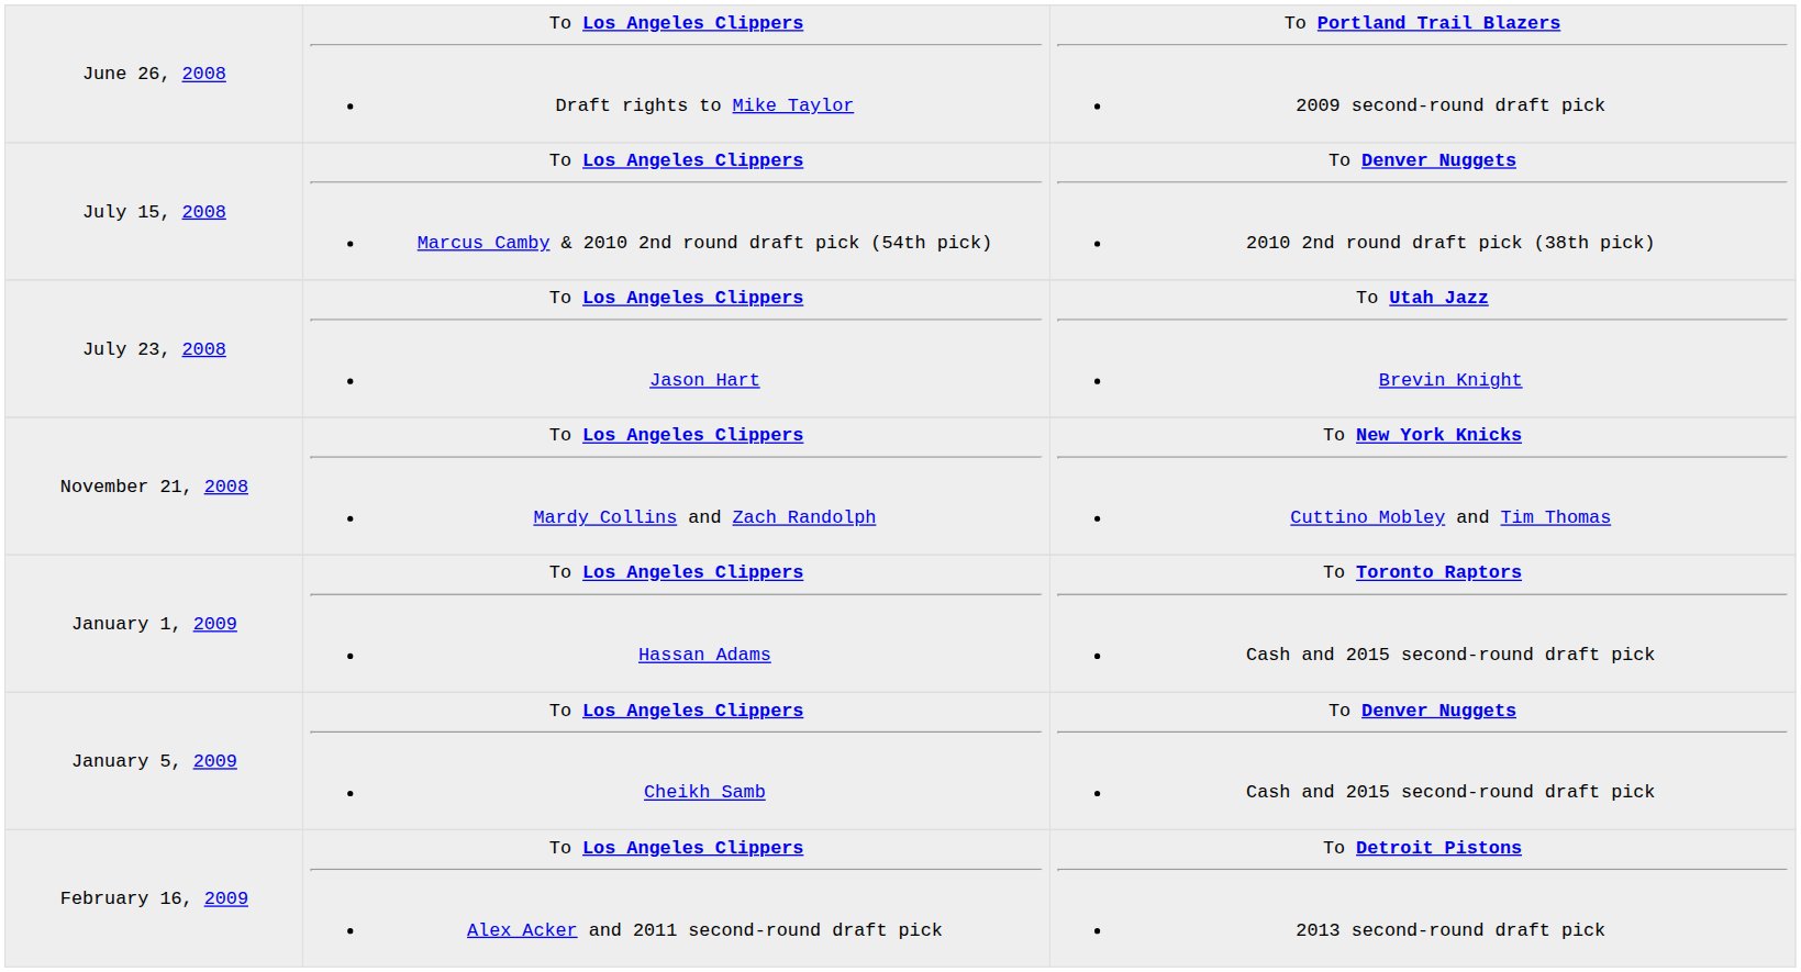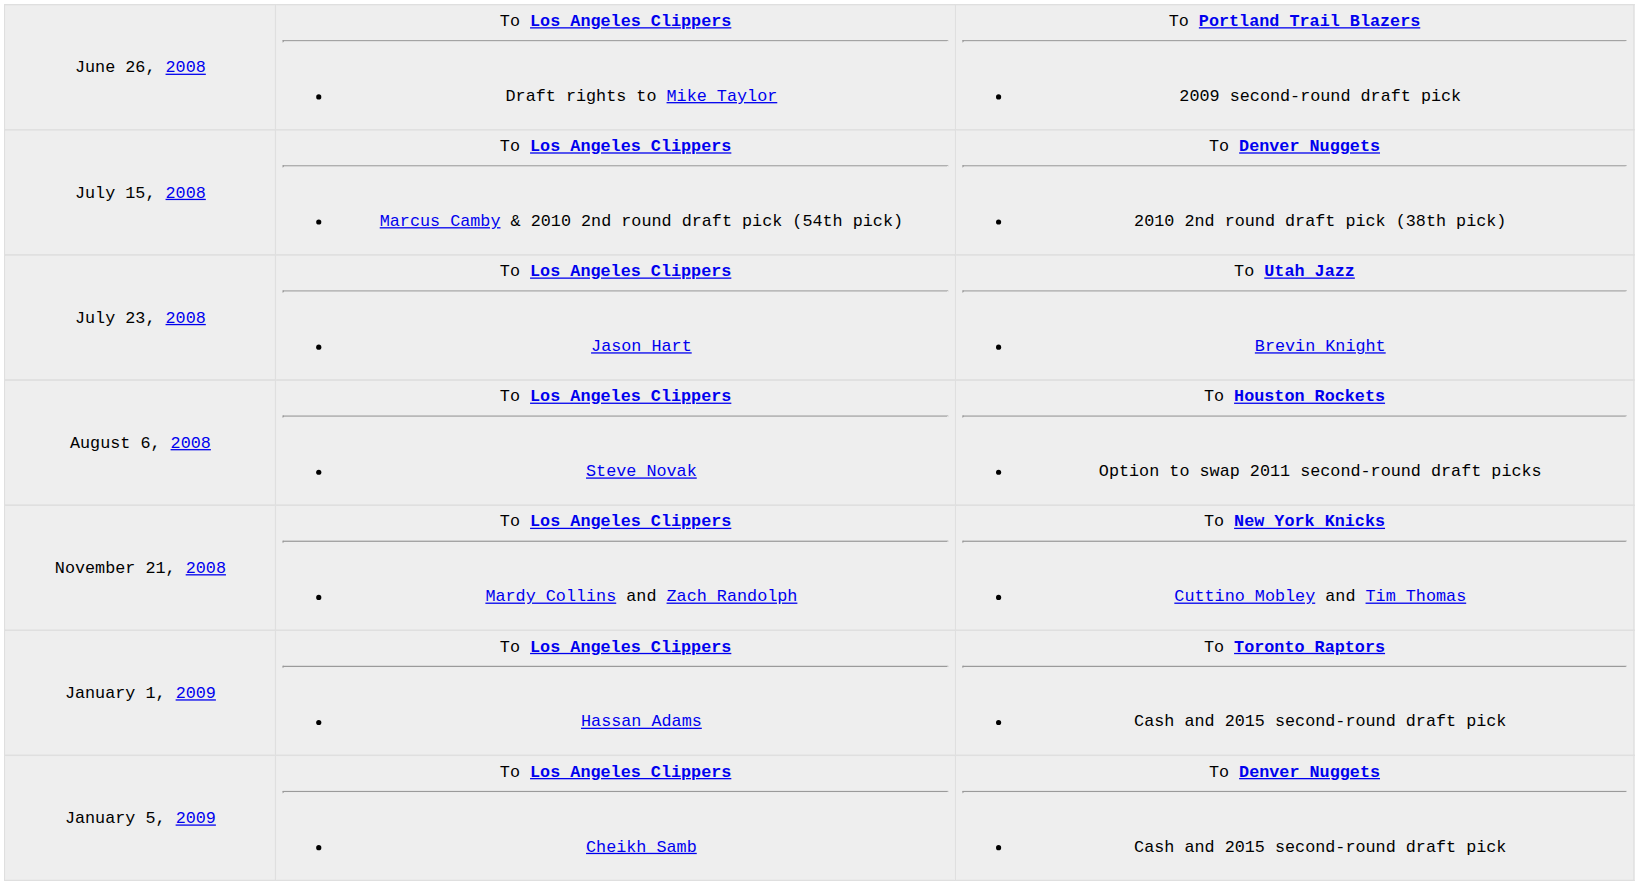+ row: August 6, 2008 | To Los Angeles Clippers Steve Novak | To Houston Rockets Option to swap 2011 second-round draft picks
- row: February 16, 2009 | To Los Angeles Clippers Alex Acker and 2011 second-round draft pick | To Detroit Pistons 2013 second-round draft pick
